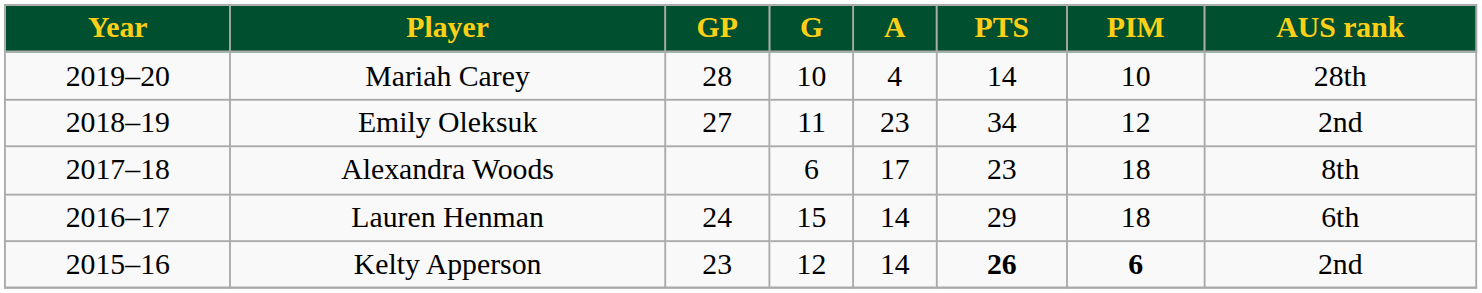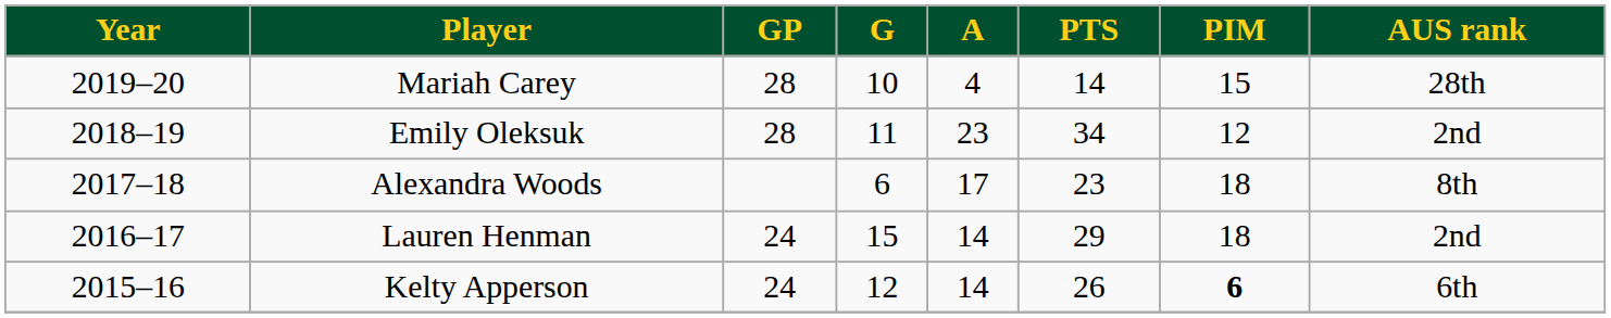Mariah Carey | PIM: 10 -> 15
Emily Oleksuk | GP: 27 -> 28
Lauren Henman | AUS rank: 6th -> 2nd
Kelty Apperson | GP: 23 -> 24
Kelty Apperson | PTS: bold -> normal
Kelty Apperson | AUS rank: 2nd -> 6th
